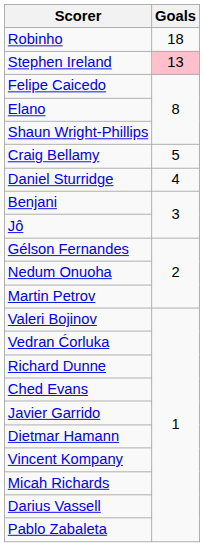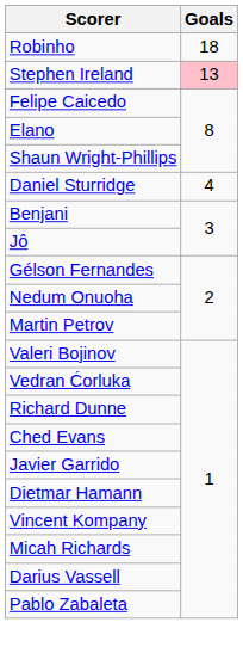- row: Craig Bellamy | 5
